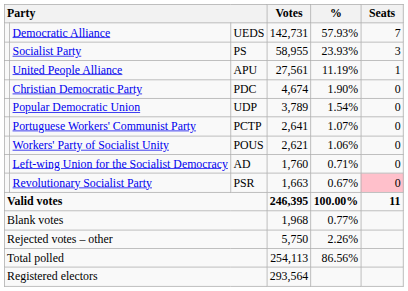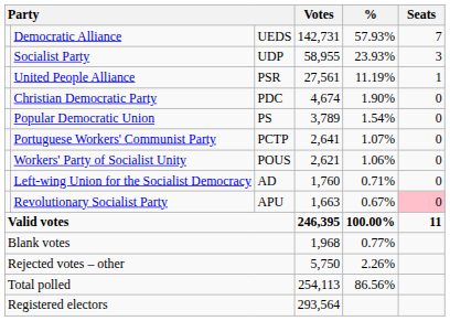Socialist Party | column 3: PS -> UDP
United People Alliance | column 3: APU -> PSR
Popular Democratic Union | column 3: UDP -> PS
Revolutionary Socialist Party | column 3: PSR -> APU
